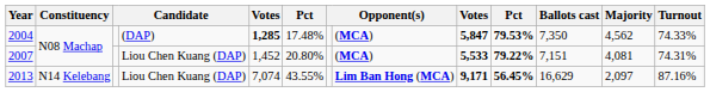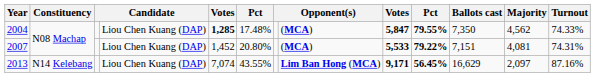2004 | column 4: (DAP) -> Liou Chen Kuang (DAP)
2004 | column 10: 79.53% -> 79.55%
